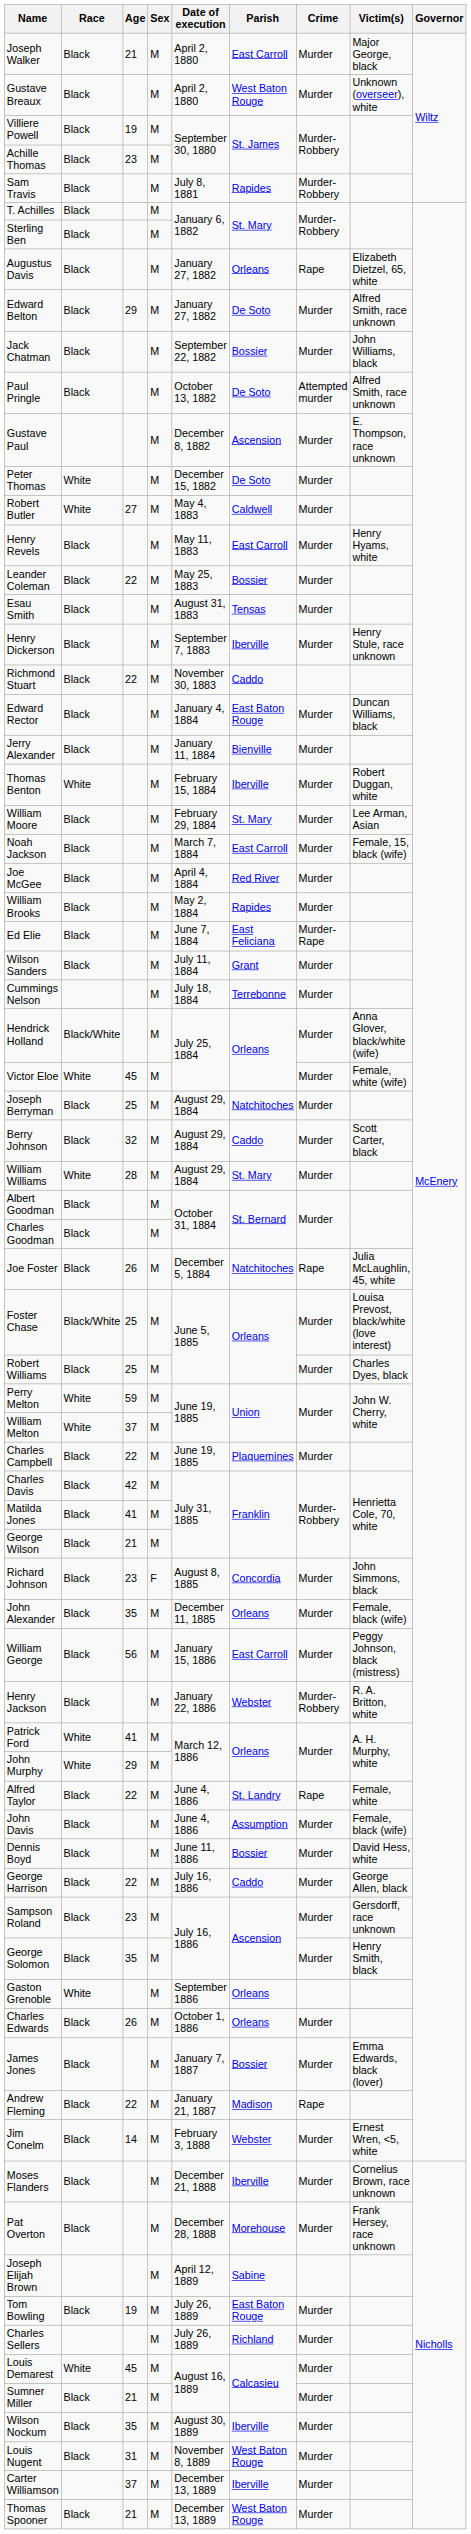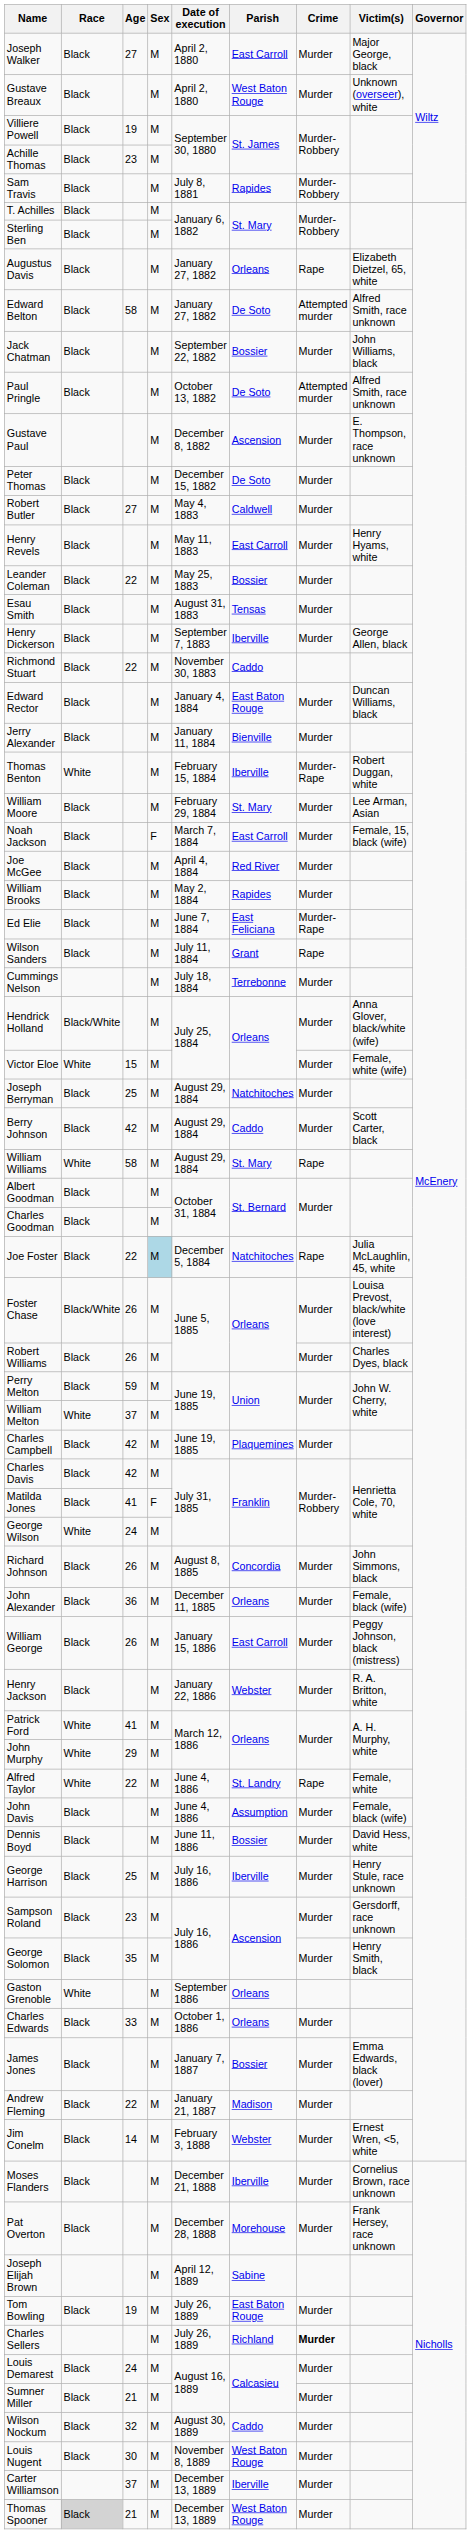Joseph Walker | Age: 21 -> 27
Edward Belton | Age: 29 -> 58
Edward Belton | Crime: Murder -> Attempted murder
Peter Thomas | Race: White -> Black
Robert Butler | Race: White -> Black
Henry Dickerson | Victim(s): Henry Stule, race unknown -> George Allen, black
Thomas Benton | Crime: Murder -> Murder-Rape
Noah Jackson | Sex: M -> F
Wilson Sanders | Crime: Murder -> Rape
Victor Eloe | Age: 45 -> 15
Berry Johnson | Age: 32 -> 42
William Williams | Age: 28 -> 58
William Williams | Crime: Murder -> Rape
Joe Foster | Age: 26 -> 22
Joe Foster | Sex: no background -> lightblue background
Foster Chase | Age: 25 -> 26
Robert Williams | Age: 25 -> 26
Perry Melton | Race: White -> Black
Charles Campbell | Age: 22 -> 42
Matilda Jones | Sex: M -> F
George Wilson | Race: Black -> White
George Wilson | Age: 21 -> 24
Richard Johnson | Age: 23 -> 26
Richard Johnson | Sex: F -> M
John Alexander | Age: 35 -> 36
William George | Age: 56 -> 26
Henry Jackson | Crime: Murder-Robbery -> Murder
Alfred Taylor | Race: Black -> White
George Harrison | Age: 22 -> 25
George Harrison | Parish: Caddo -> Iberville
George Harrison | Victim(s): George Allen, black -> Henry Stule, race unknown
Charles Edwards | Age: 26 -> 33
Andrew Fleming | Crime: Rape -> Murder
Charles Sellers | Crime: normal -> bold
Louis Demarest | Race: White -> Black
Louis Demarest | Age: 45 -> 24
Wilson Nockum | Age: 35 -> 32
Wilson Nockum | Parish: Iberville -> Caddo
Louis Nugent | Age: 31 -> 30
Thomas Spooner | Race: no background -> lightgrey background
